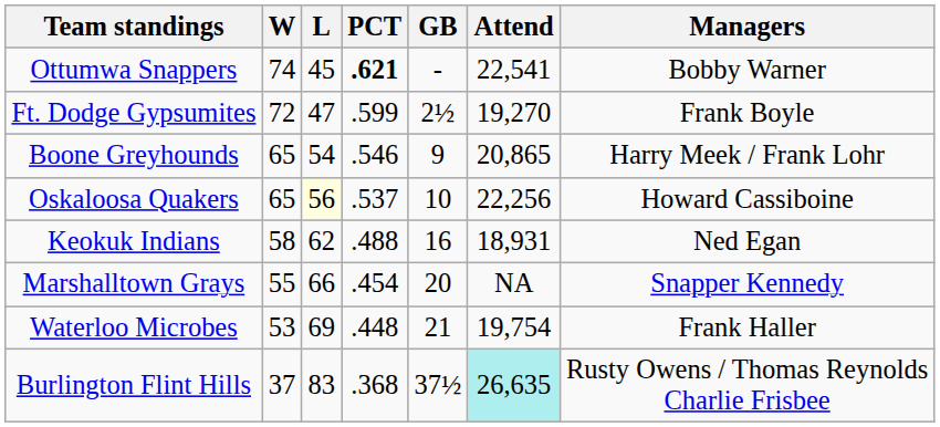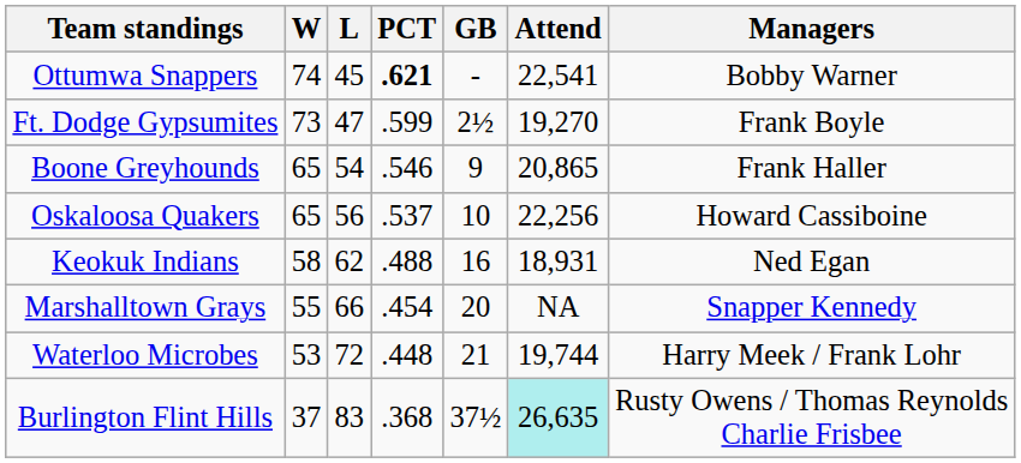Ft. Dodge Gypsumites | W: 72 -> 73
Boone Greyhounds | Managers: Harry Meek / Frank Lohr -> Frank Haller
Oskaloosa Quakers | L: lightyellow background -> no background
Waterloo Microbes | L: 69 -> 72
Waterloo Microbes | Attend: 19,754 -> 19,744
Waterloo Microbes | Managers: Frank Haller -> Harry Meek / Frank Lohr
